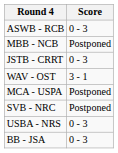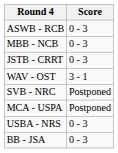MBB - NCB | Score: Postponed -> 0 - 3
rows swapped: MCA - USPA <-> SVB - NRC
